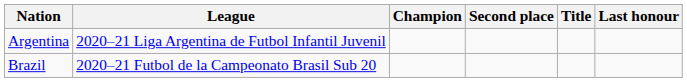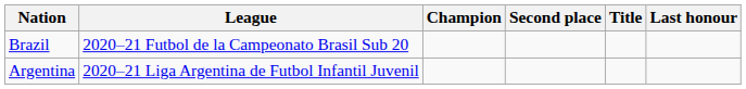rows swapped: Argentina <-> Brazil
